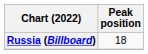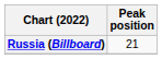Russia (Billboard) | Peak position: 18 -> 21
